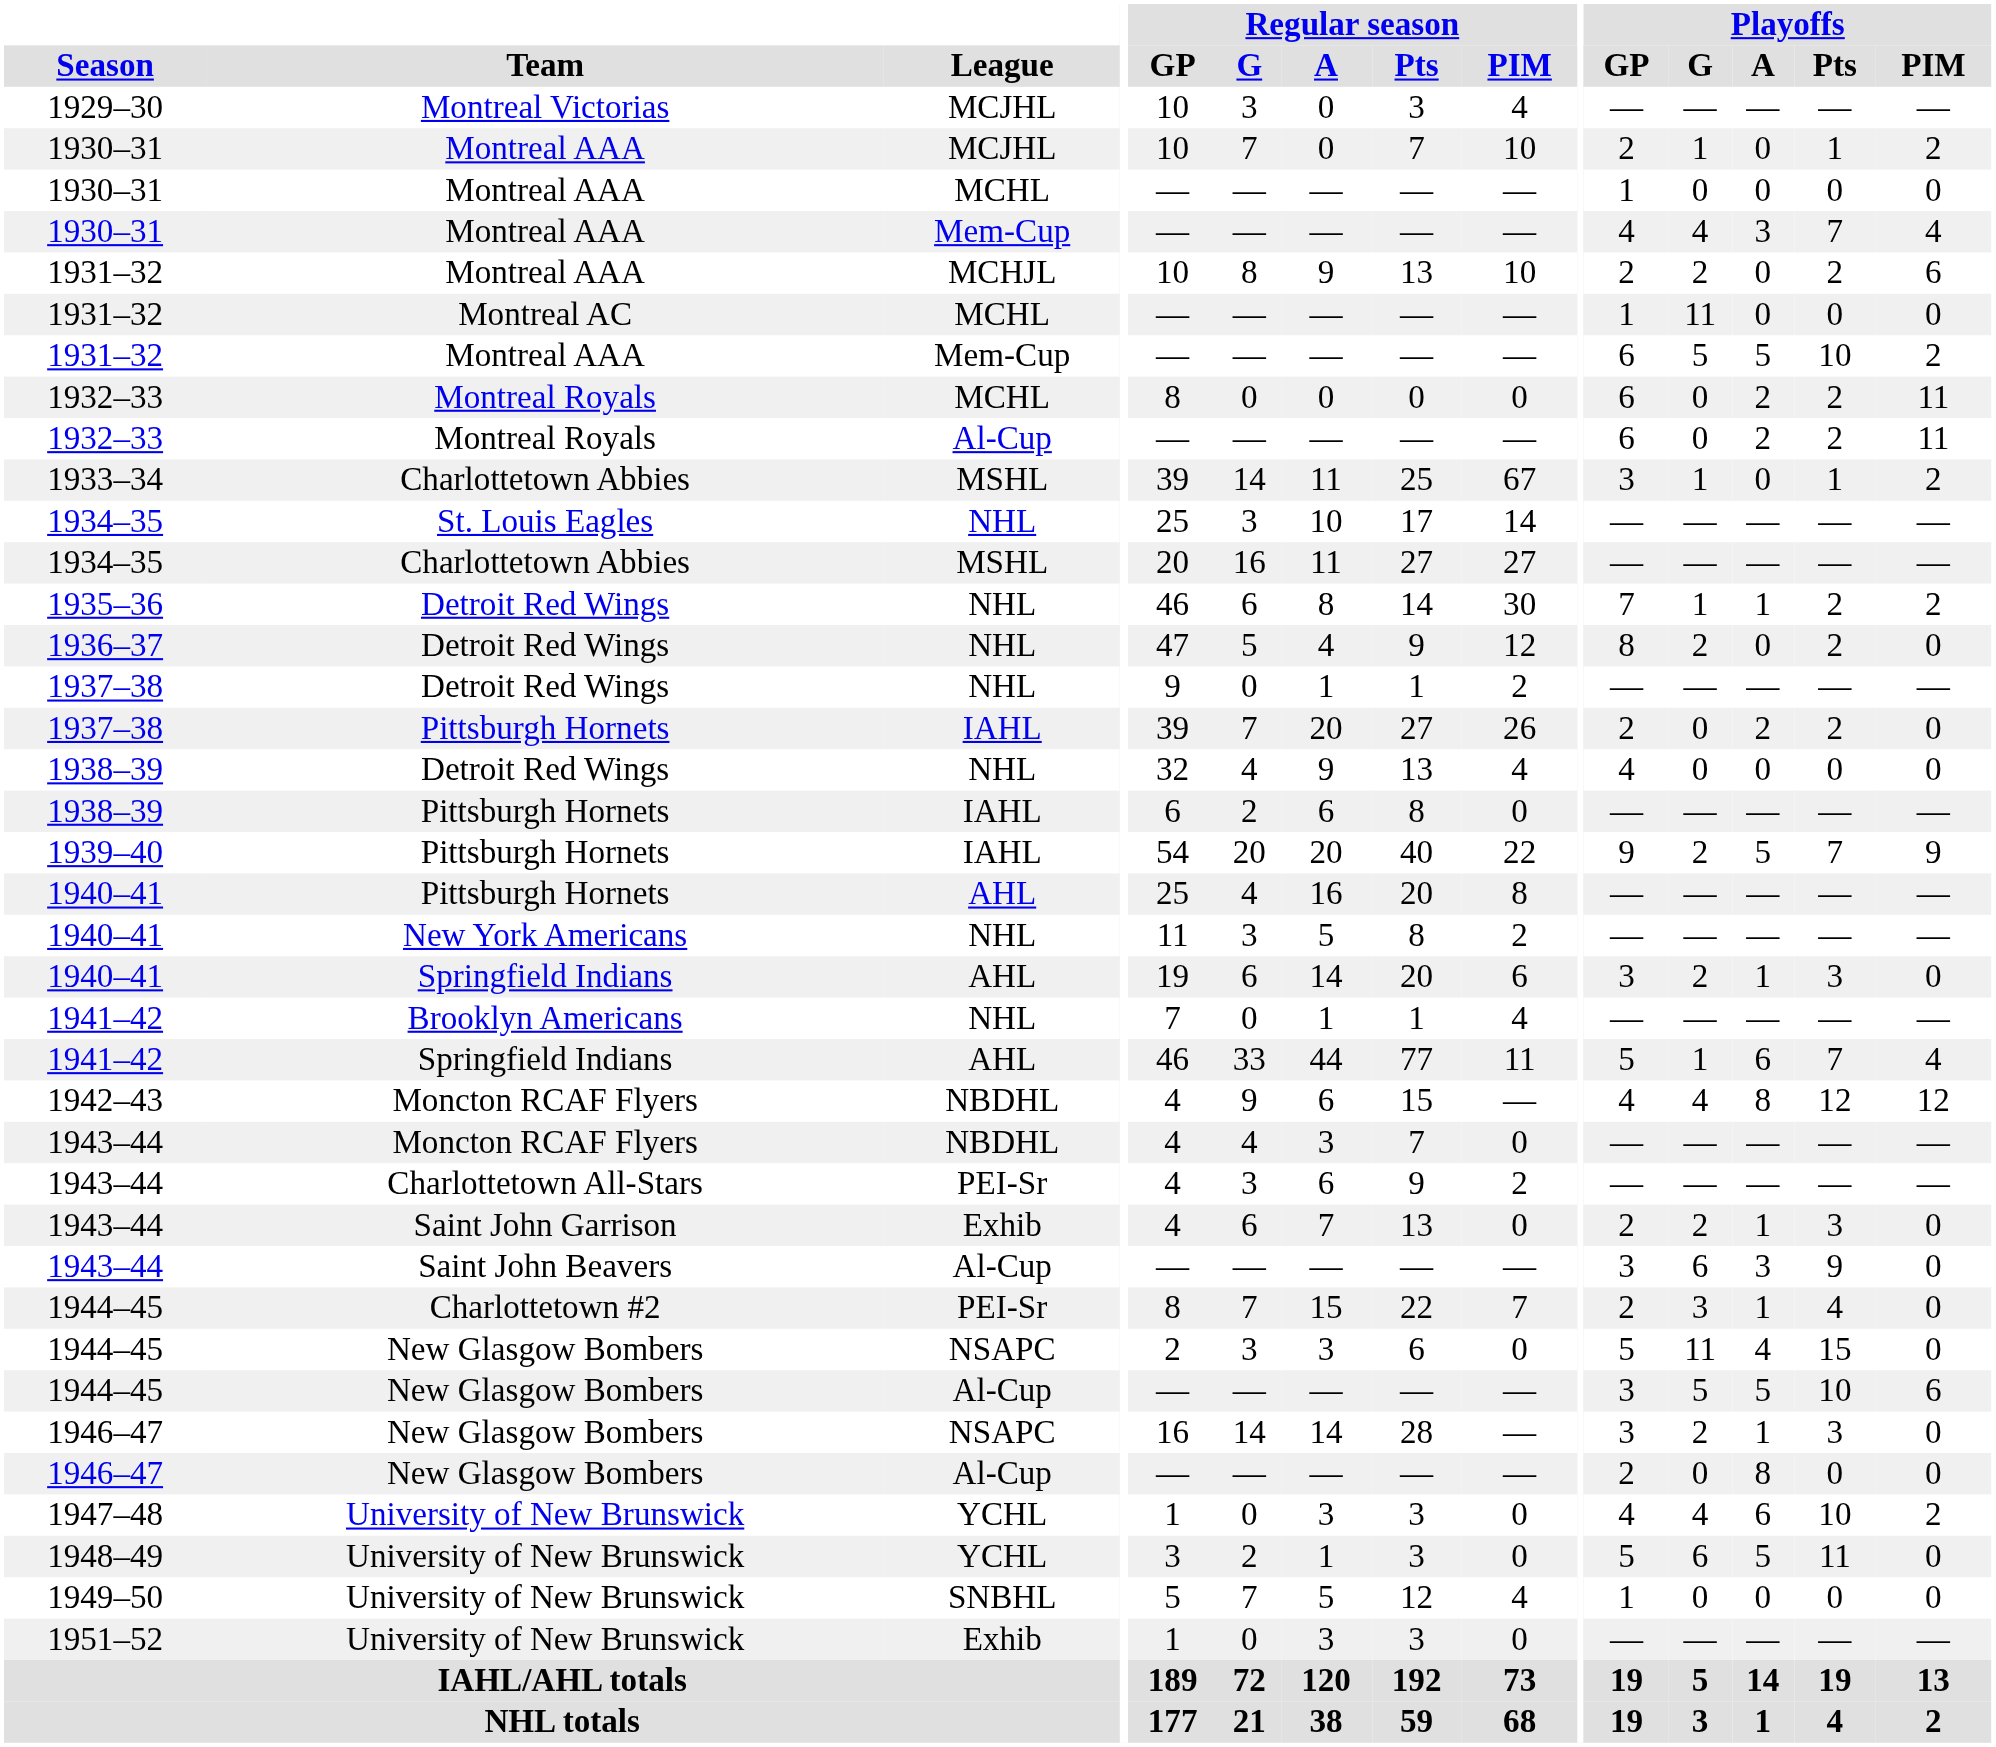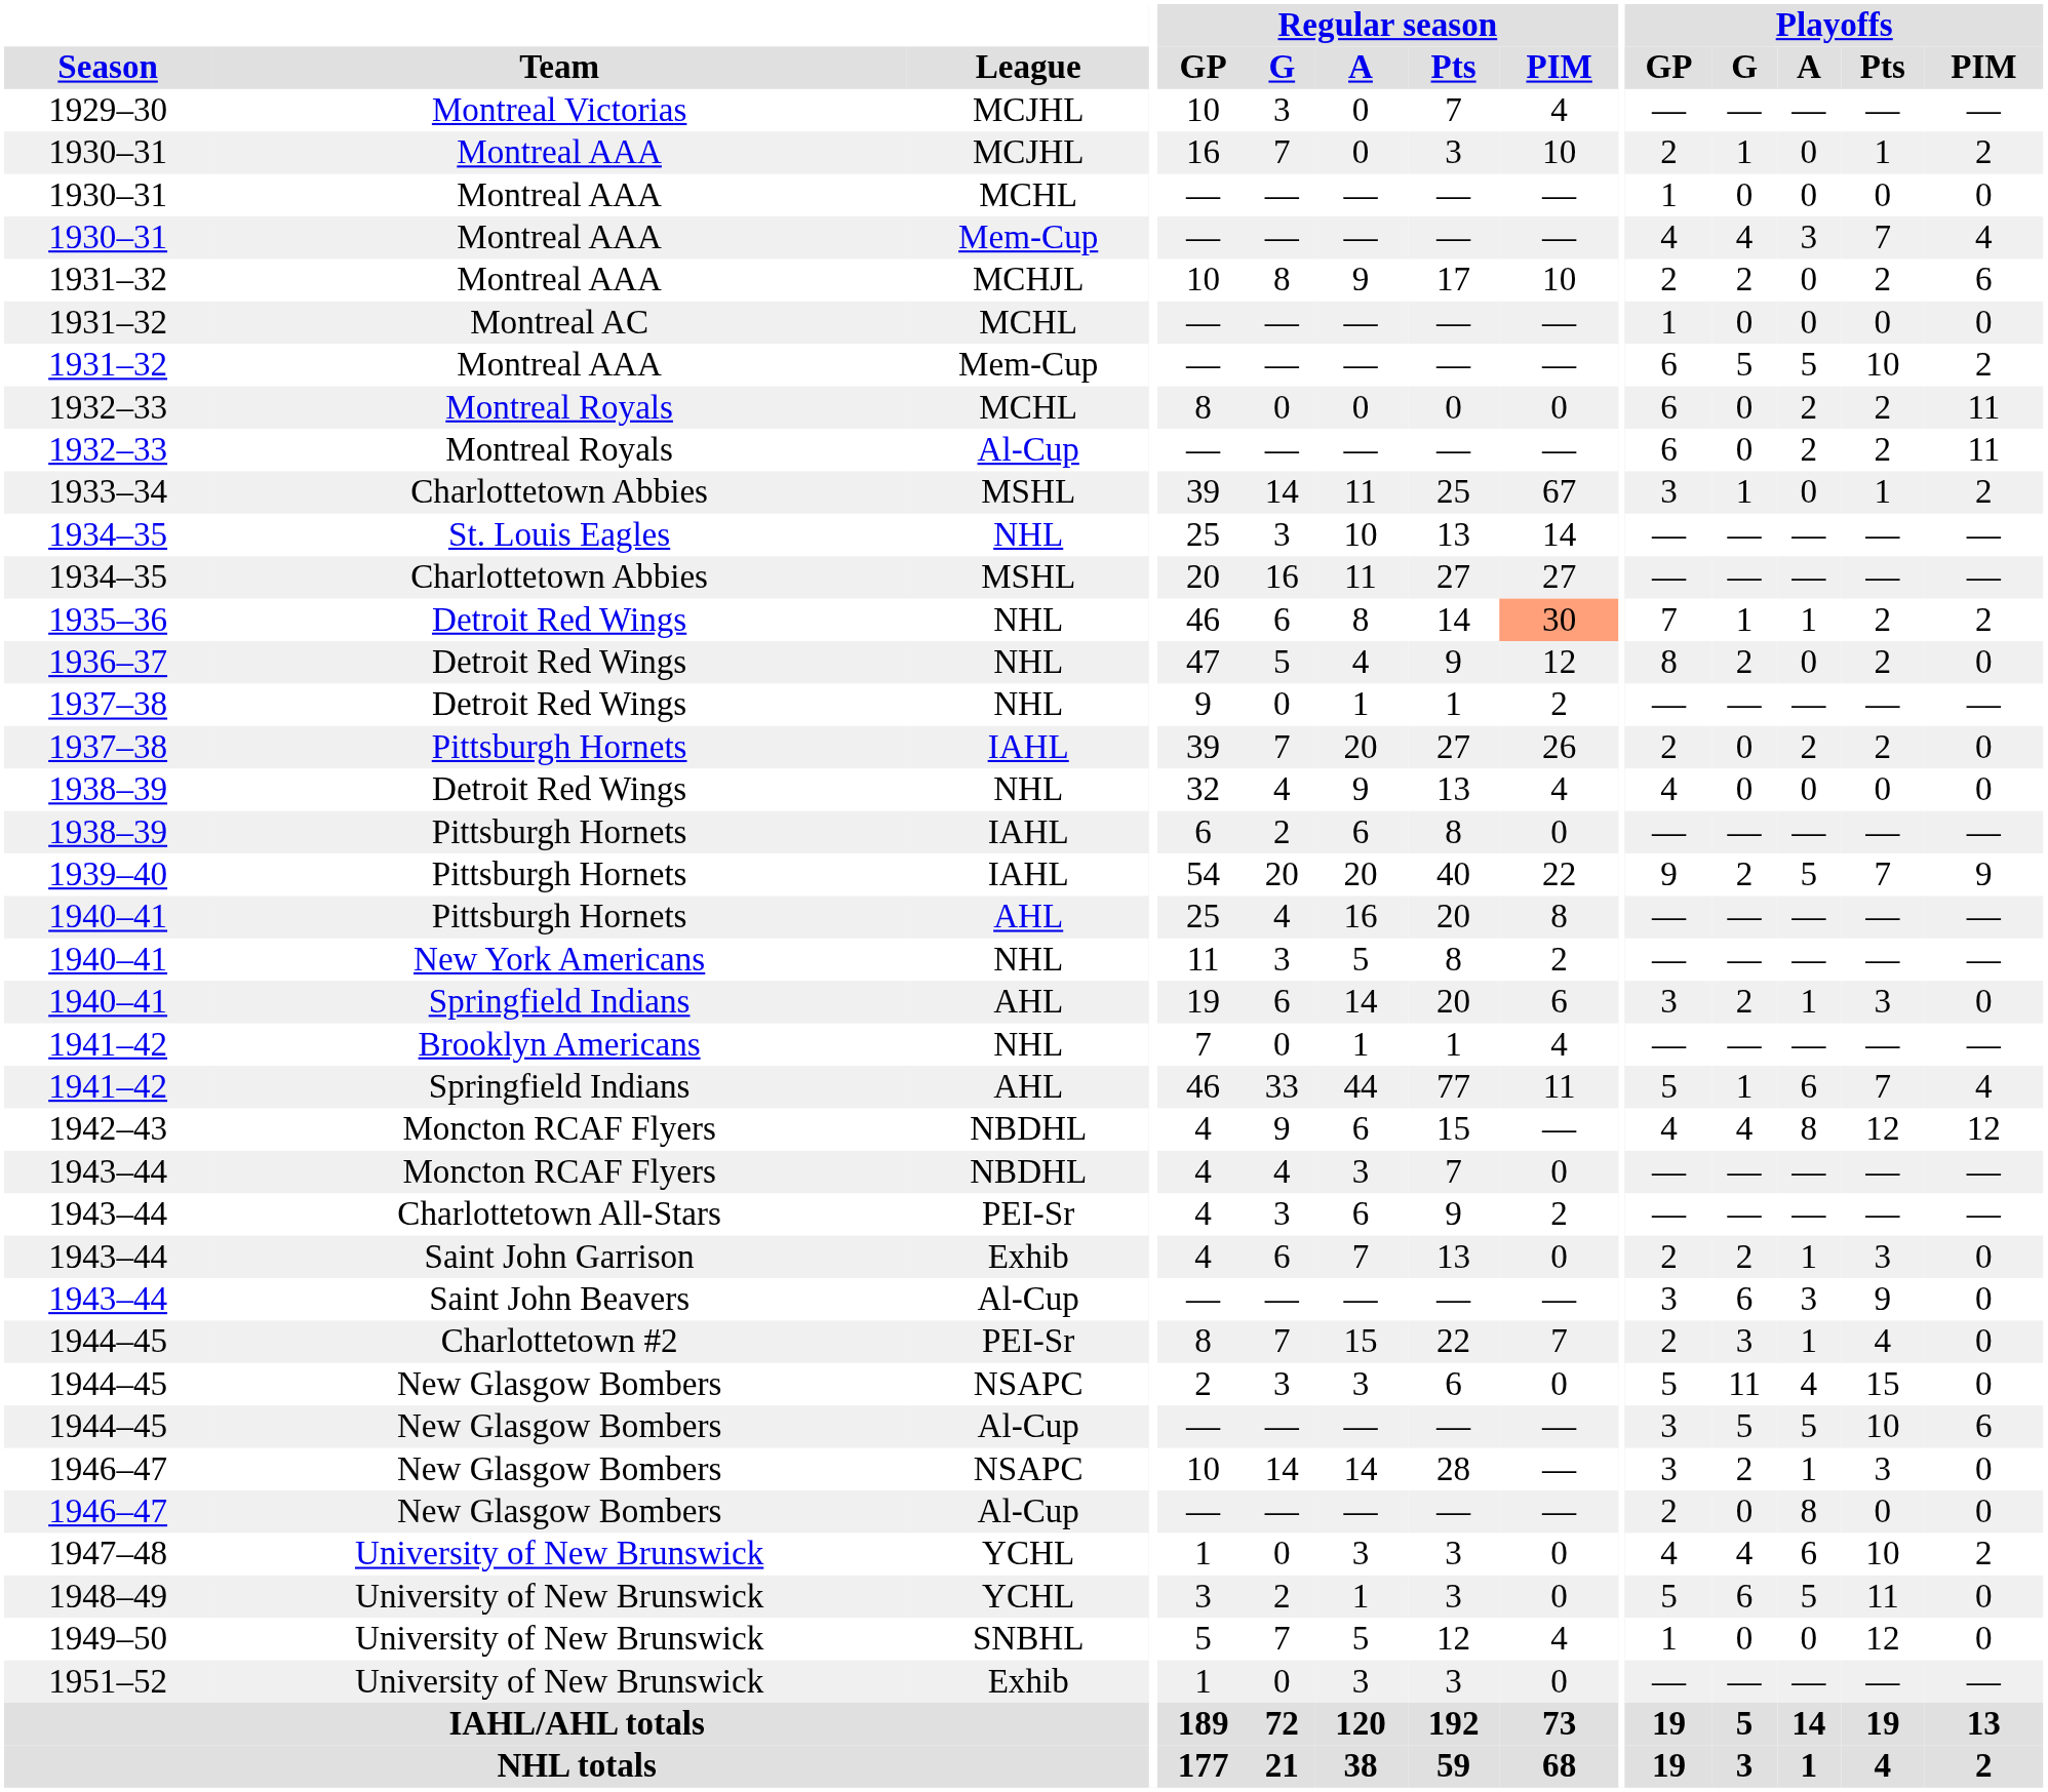1929–30 | Regular season / Pts: 3 -> 7
1930–31 / MCJHL | Regular season / GP: 10 -> 16
1930–31 / MCJHL | Regular season / Pts: 7 -> 3
1931–32 / MCHJL | Regular season / Pts: 13 -> 17
1931–32 / MCHL | Playoffs / G: 11 -> 0
1934–35 / NHL | Regular season / Pts: 17 -> 13
1935–36 | Regular season / PIM: no background -> lightsalmon background
1946–47 / NSAPC | Regular season / GP: 16 -> 10
1949–50 | Playoffs / Pts: 0 -> 12
